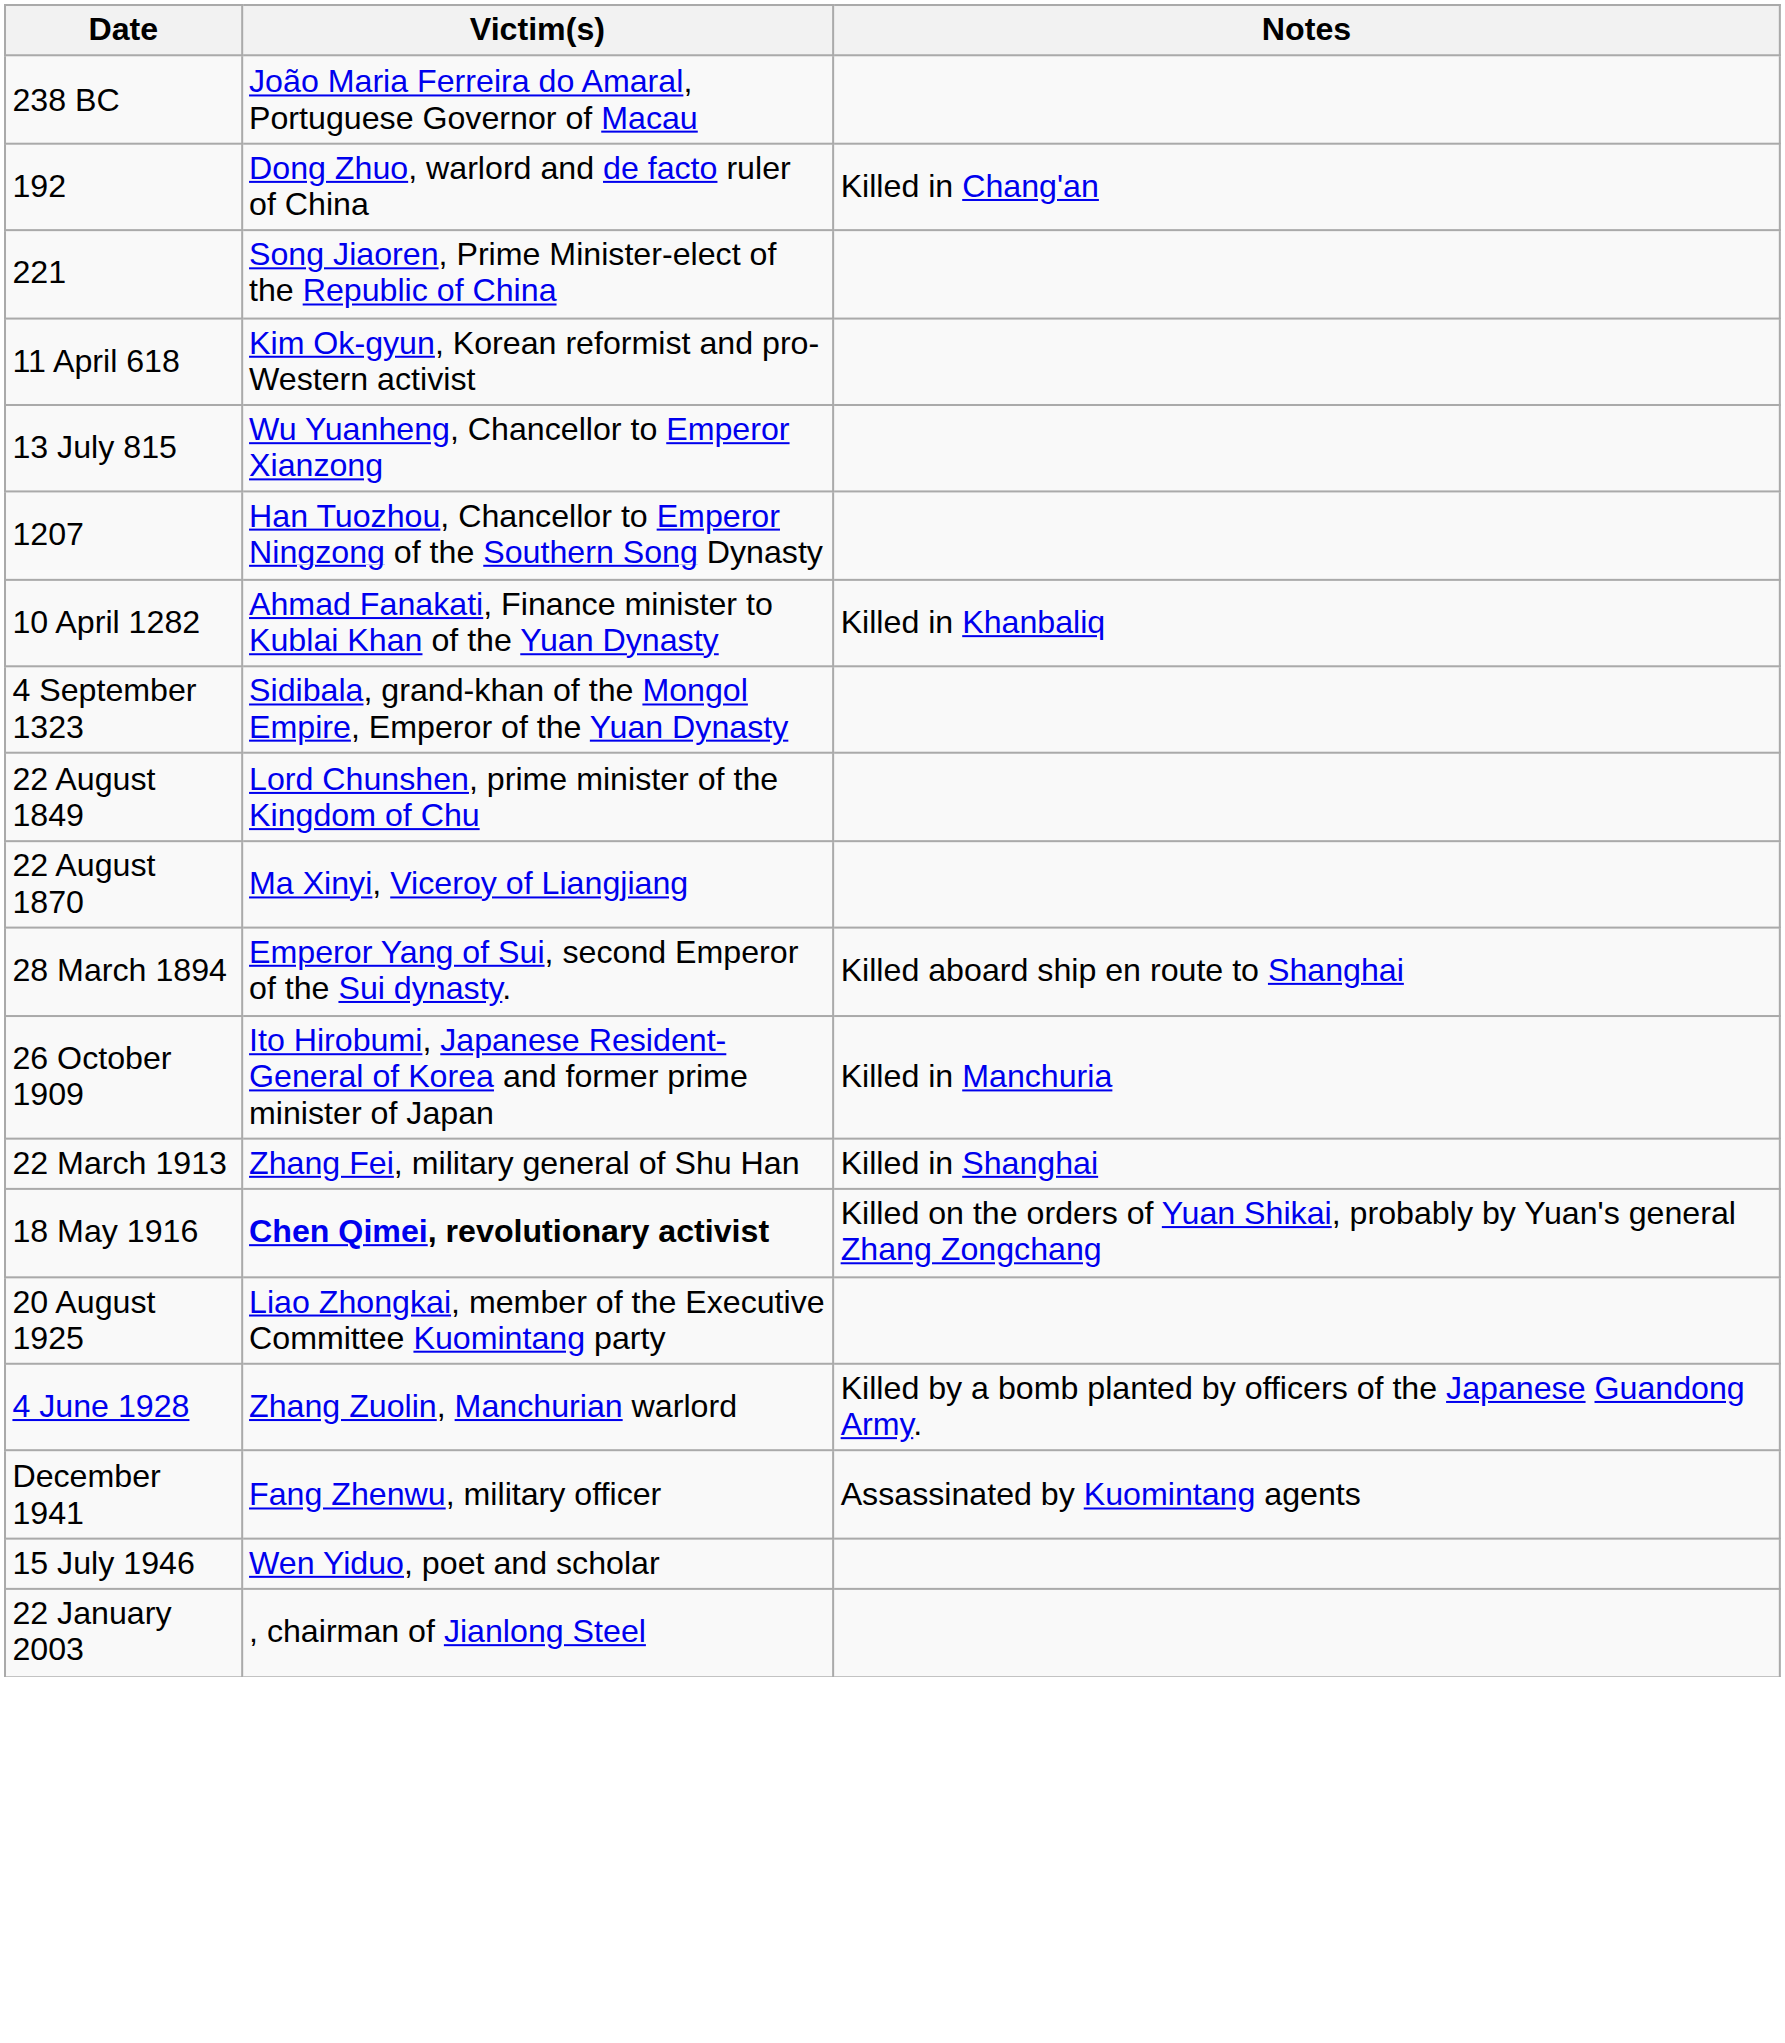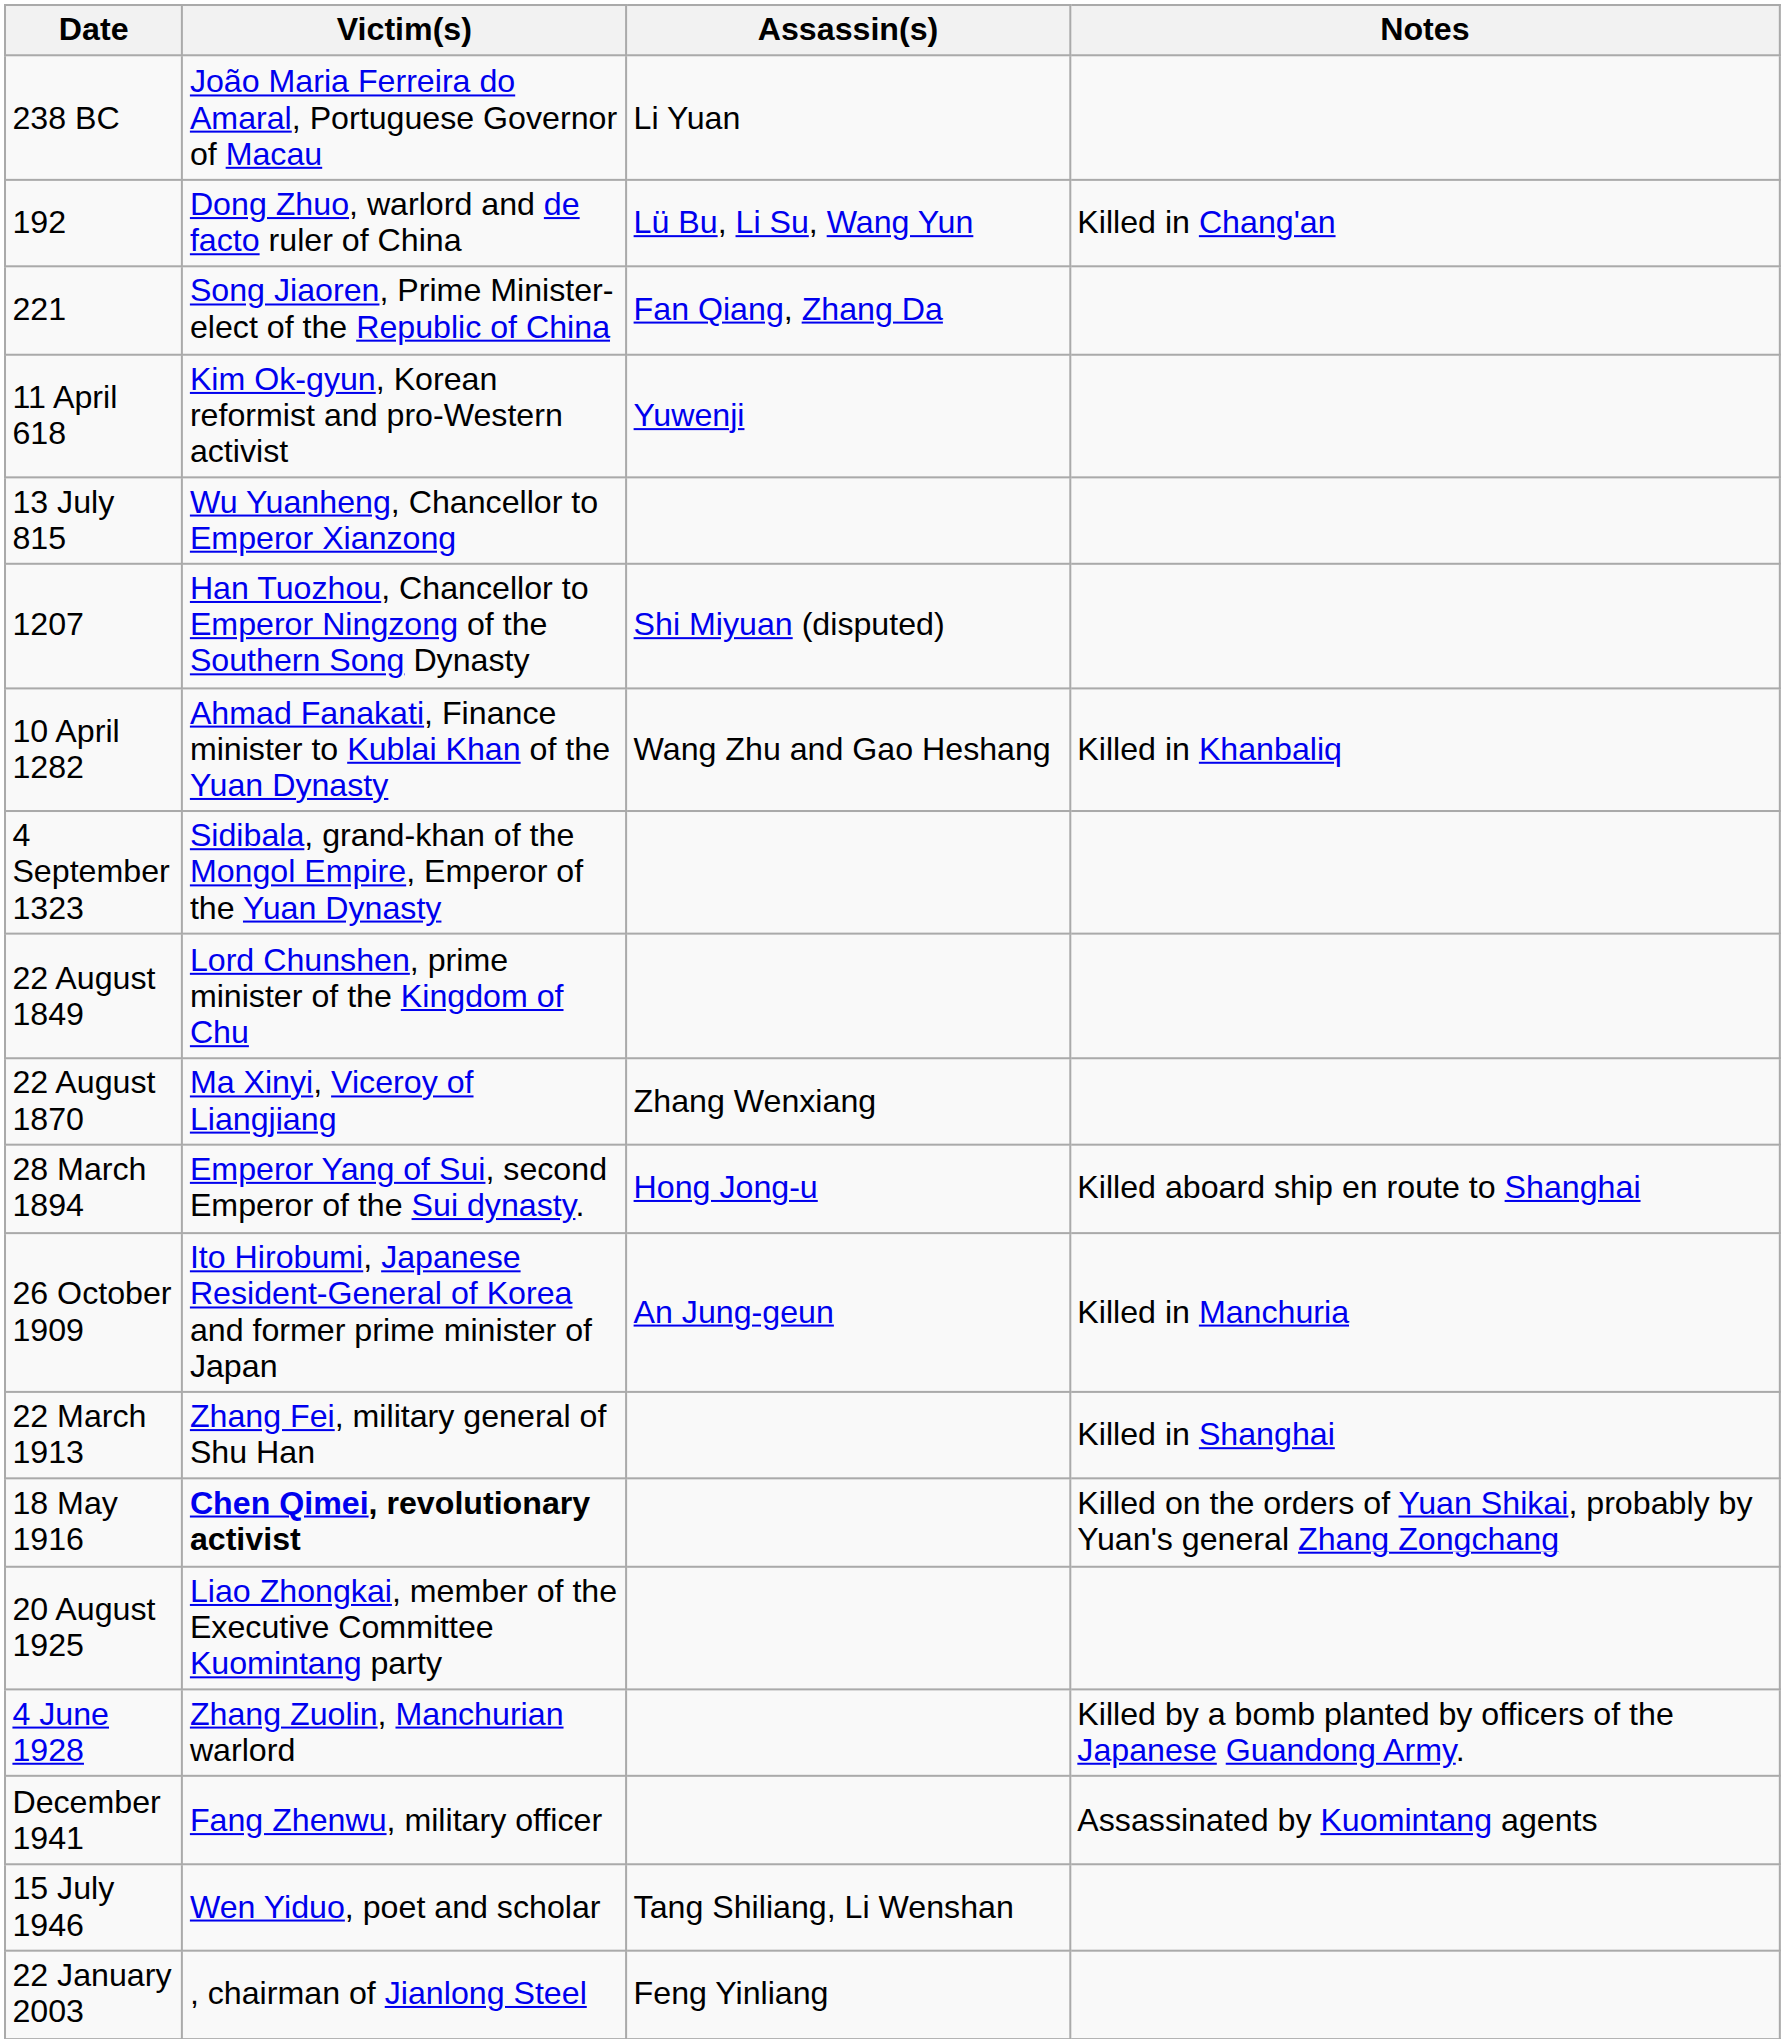+ column: Assassin(s) | Li Yuan | Lü Bu, Li Su, Wang Yun | Fan Qiang, Zhang Da | Yuwenji | Shi Miyuan (disputed) | Wang Zhu and Gao Heshang | Zhang Wenxiang | Hong Jong-u | An Jung-geun | Tang Shiliang, Li Wenshan | Feng Yinliang
